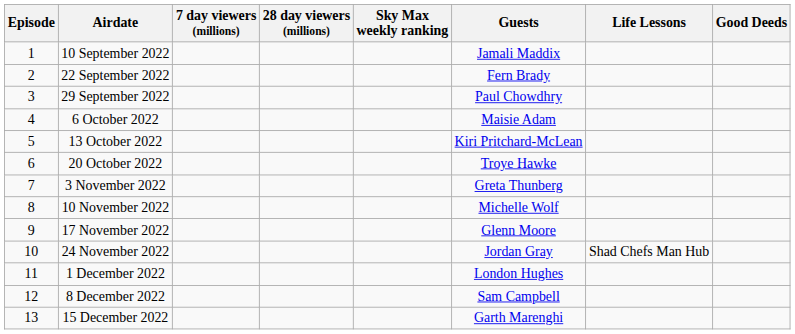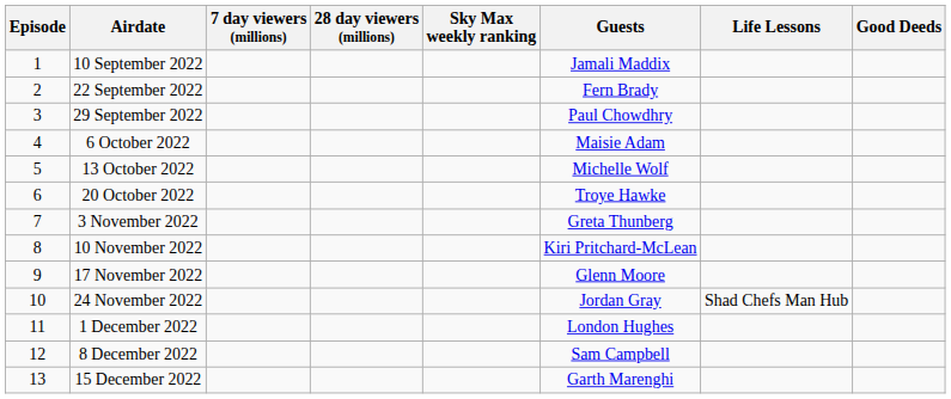13 October 2022 | Guests: Kiri Pritchard-McLean -> Michelle Wolf
10 November 2022 | Guests: Michelle Wolf -> Kiri Pritchard-McLean
